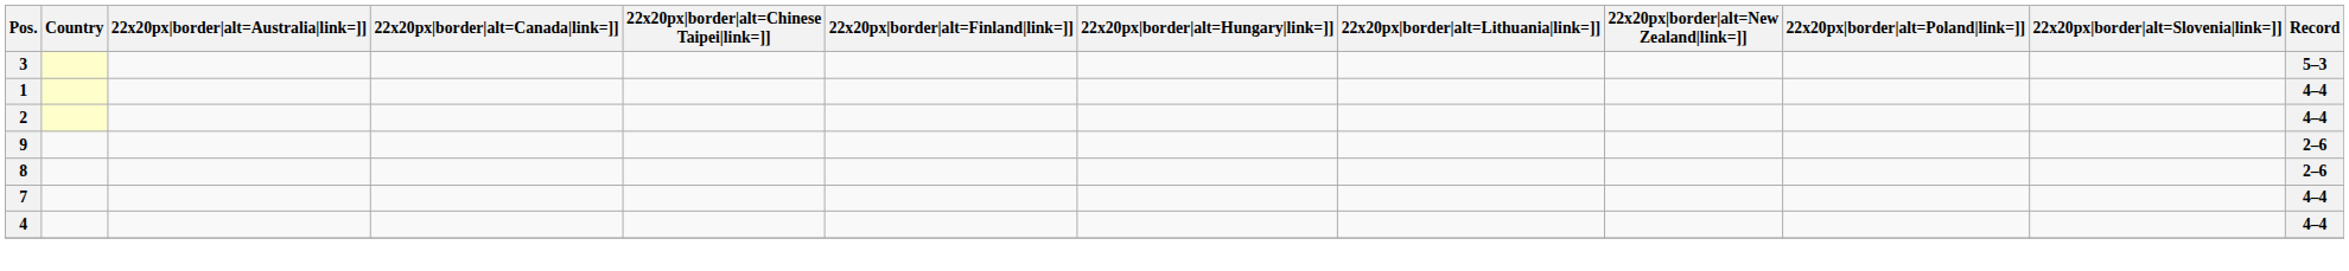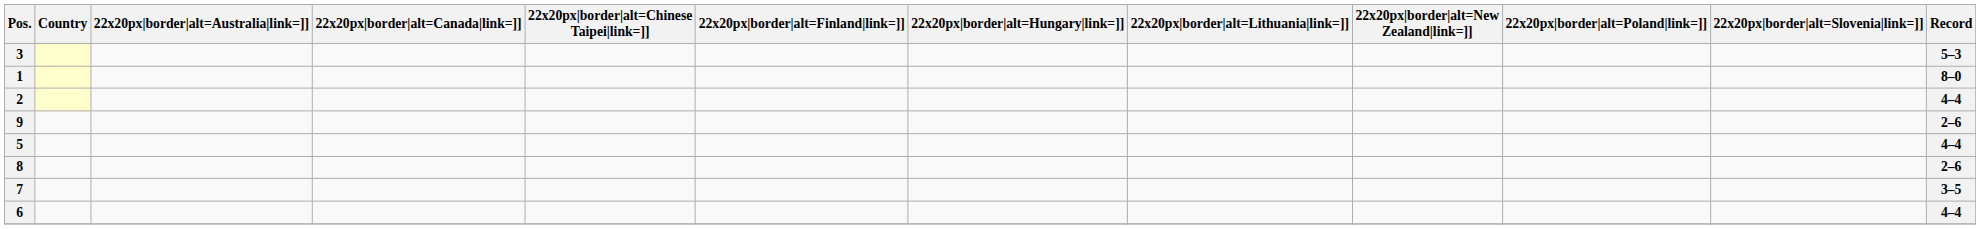1 | Record: 4–4 -> 8–0
+ row: 5 | 4–4
7 | Record: 4–4 -> 3–5
+ row: 6 | 4–4
- row: 4 | 4–4
